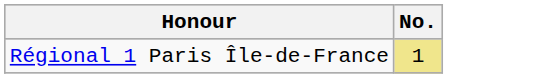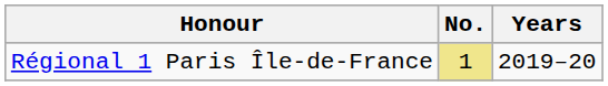+ column: Years | 2019–20
